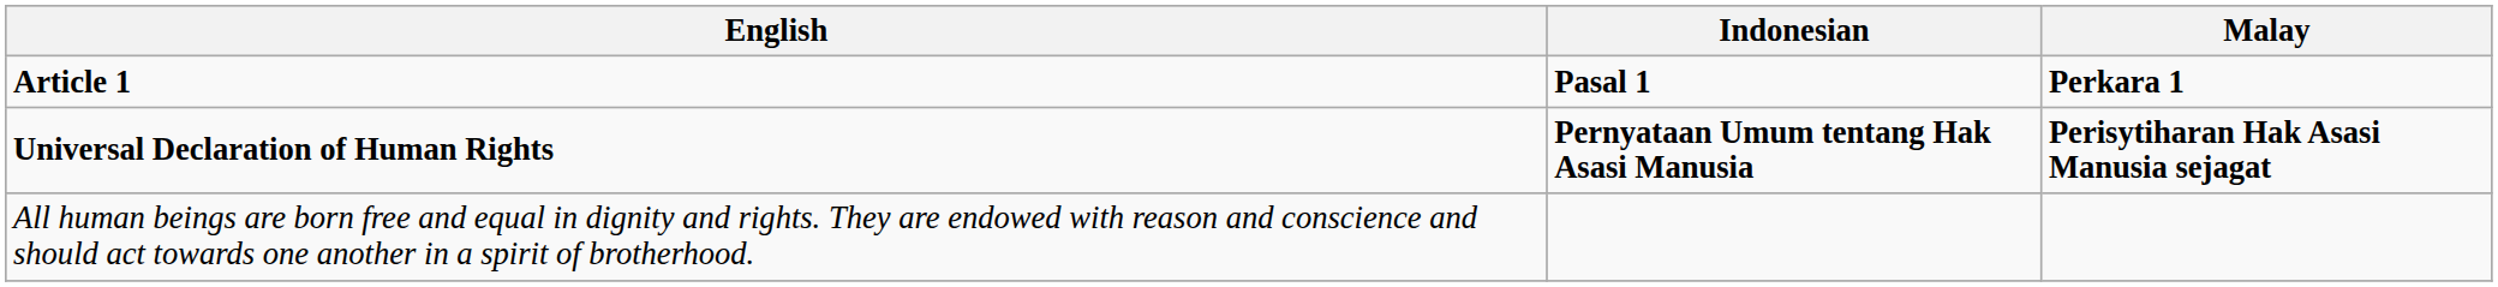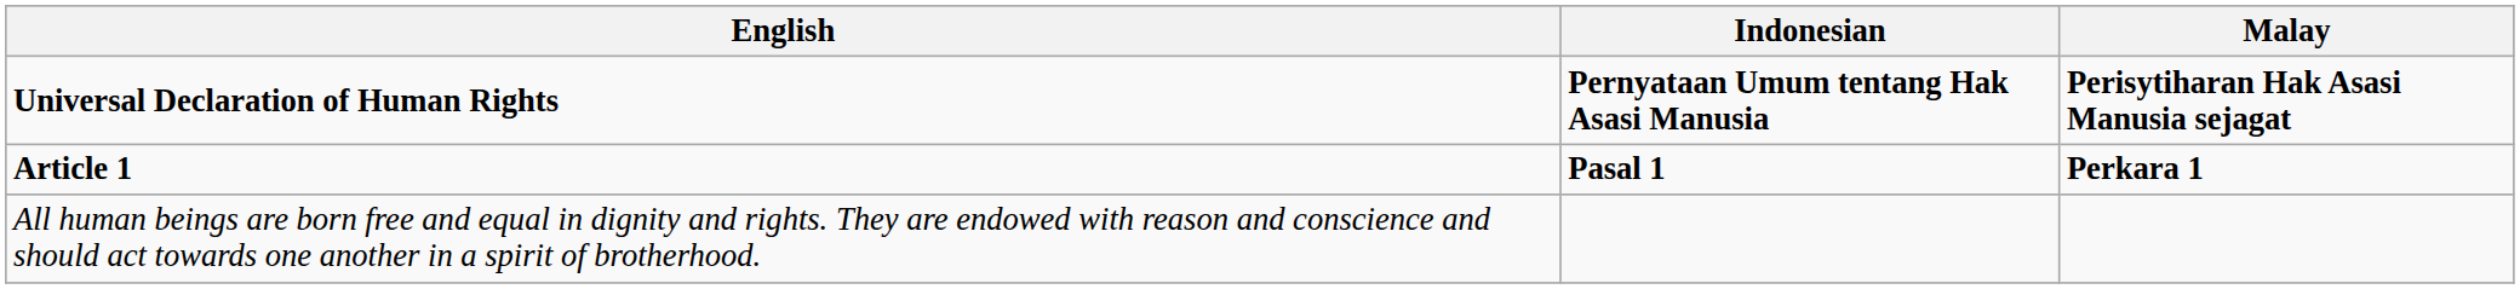rows swapped: Universal Declaration of Human Rights <-> Article 1
